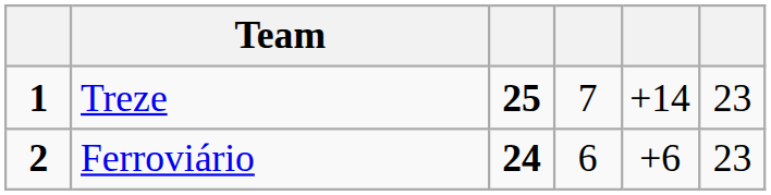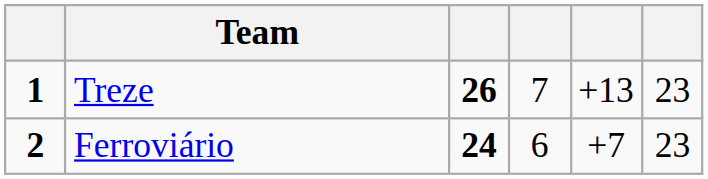Treze | column 3: 25 -> 26
Treze | column 5: +14 -> +13
Ferroviário | column 5: +6 -> +7
